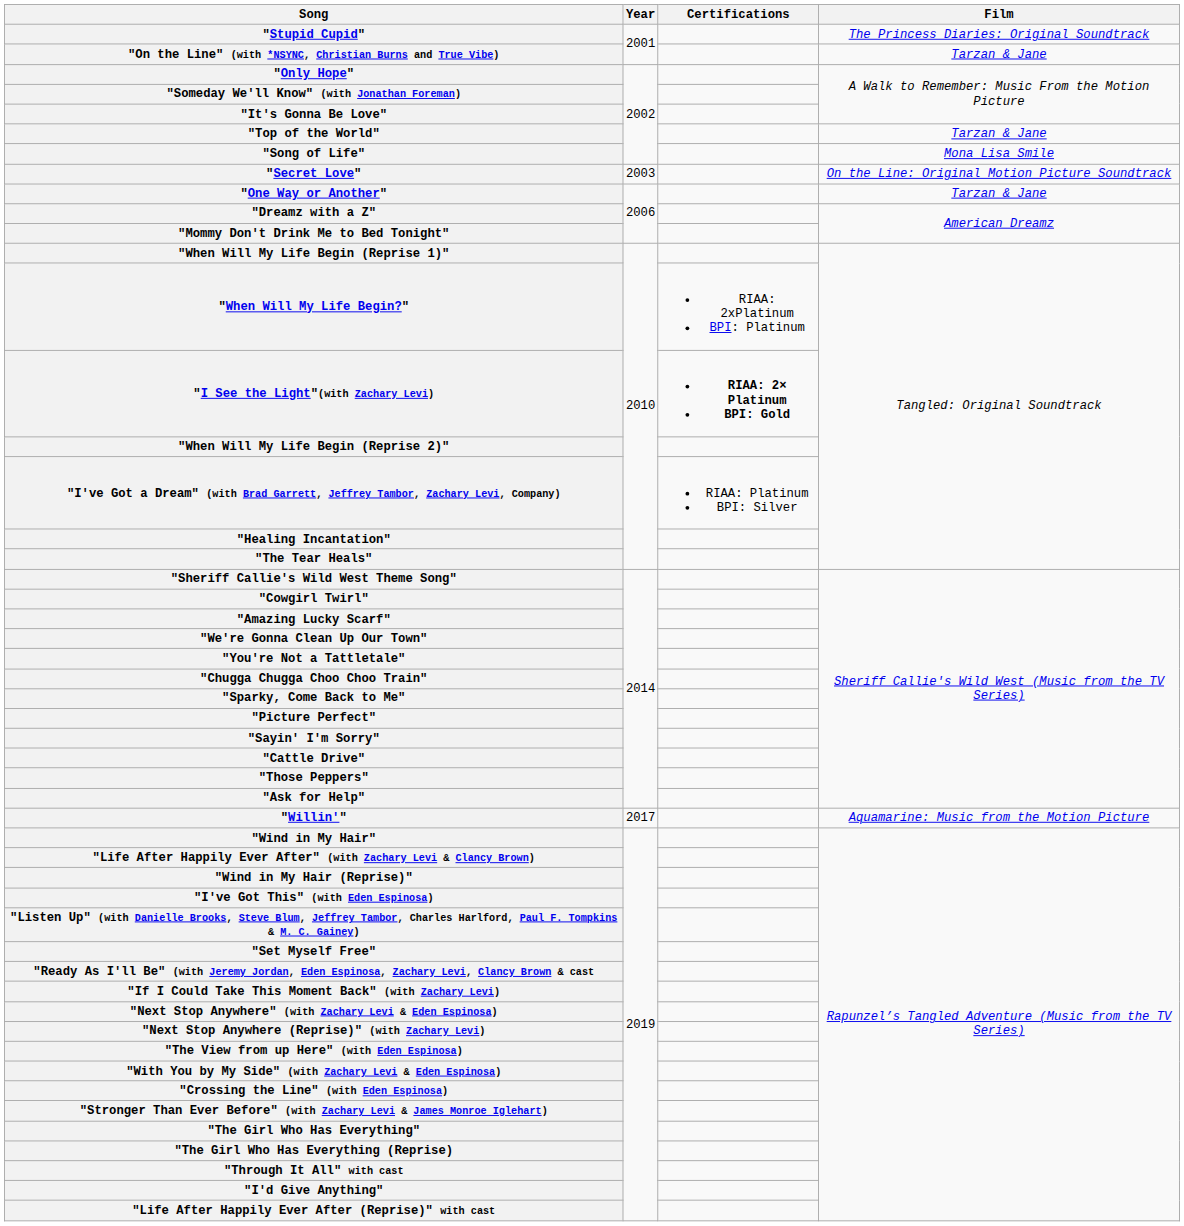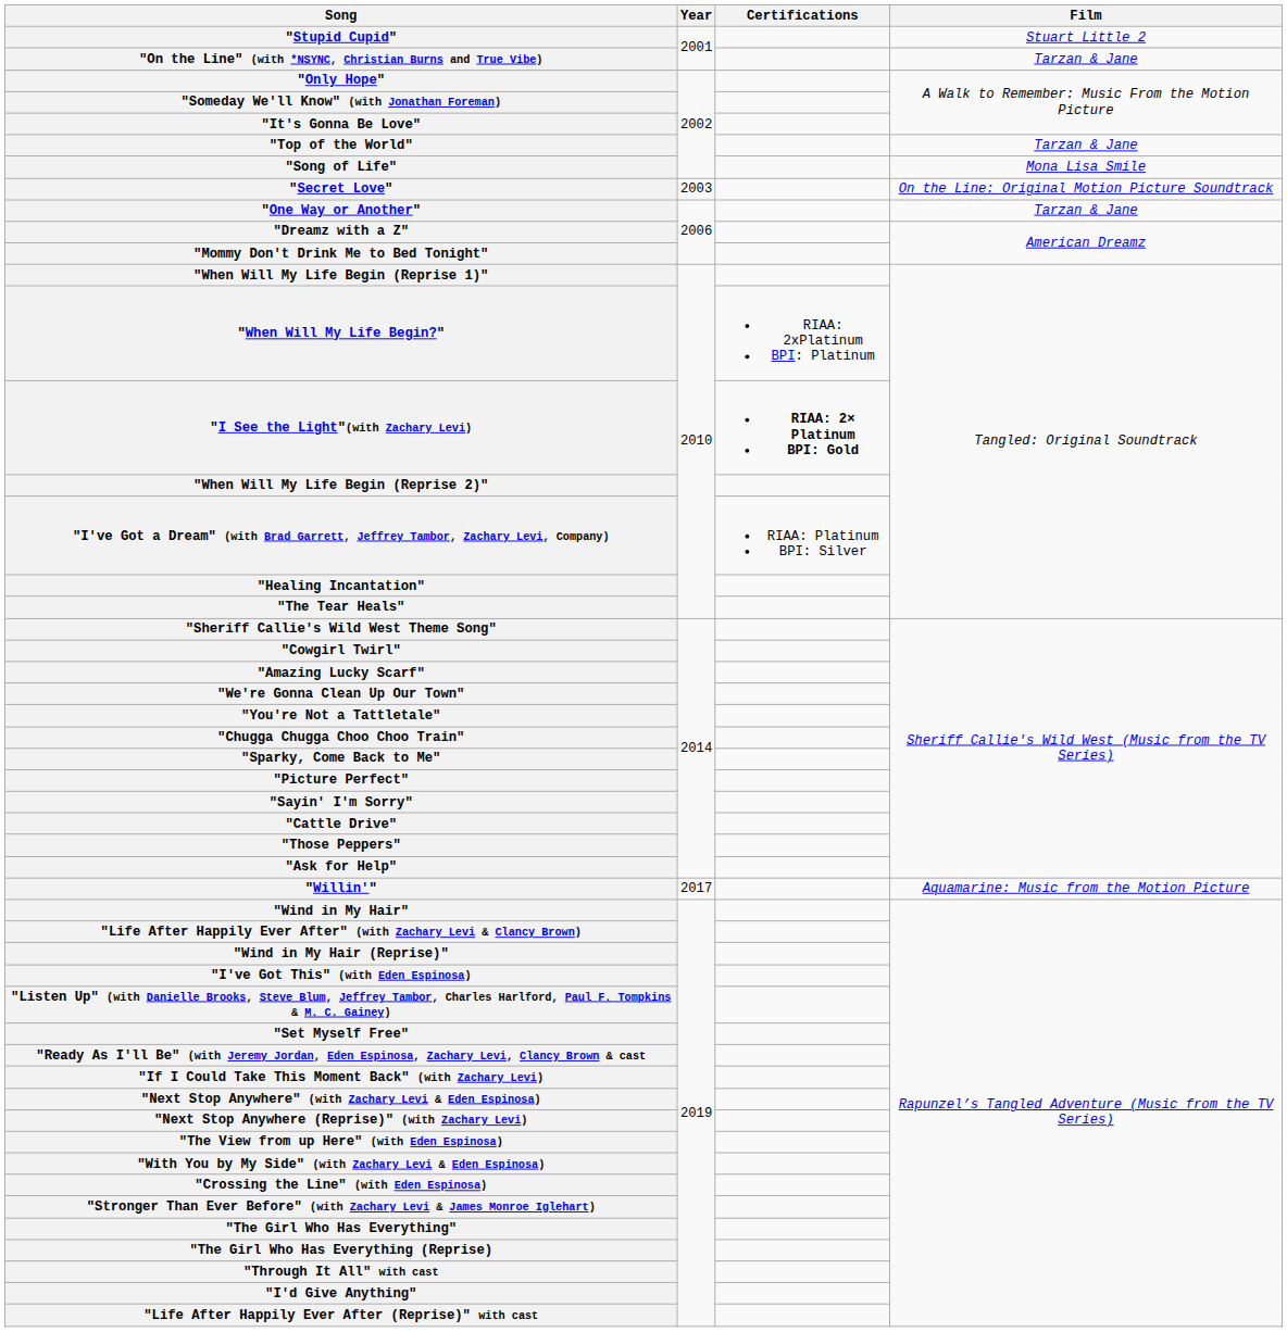"Stupid Cupid" | Film: The Princess Diaries: Original Soundtrack -> Stuart Little 2
